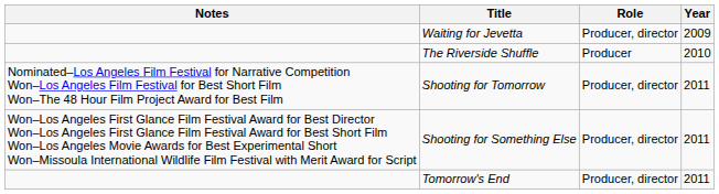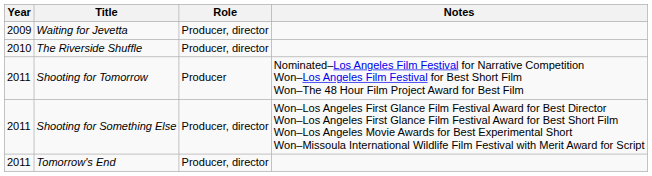columns swapped: Year <-> Notes
The Riverside Shuffle | Role: Producer -> Producer, director
Shooting for Tomorrow | Role: Producer, director -> Producer
